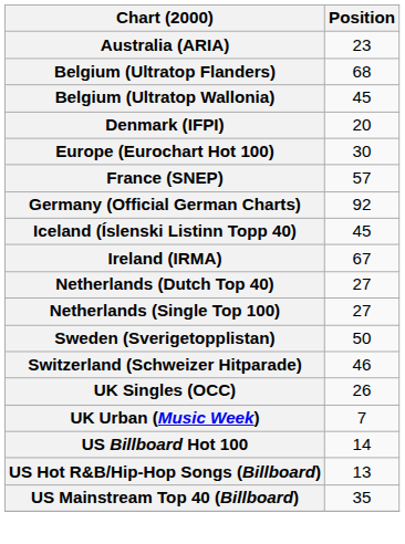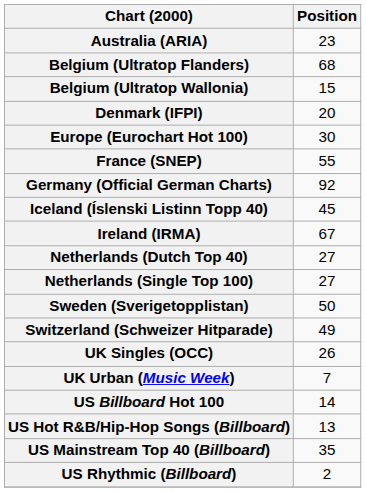Belgium (Ultratop Wallonia) | Position: 45 -> 15
France (SNEP) | Position: 57 -> 55
Switzerland (Schweizer Hitparade) | Position: 46 -> 49
+ row: US Rhythmic (Billboard) | 2
